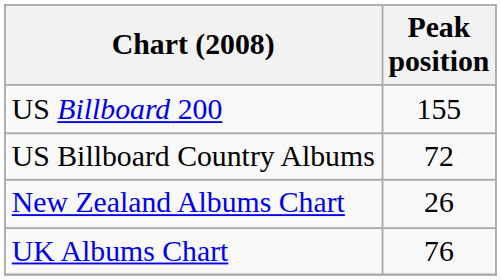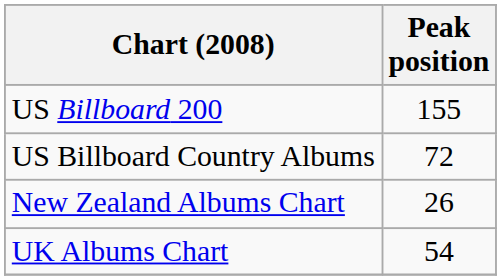UK Albums Chart | Peak position: 76 -> 54
